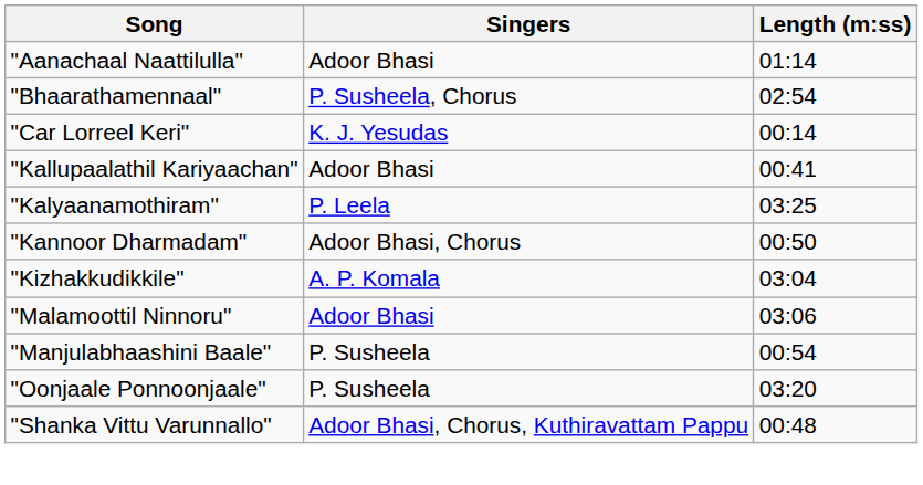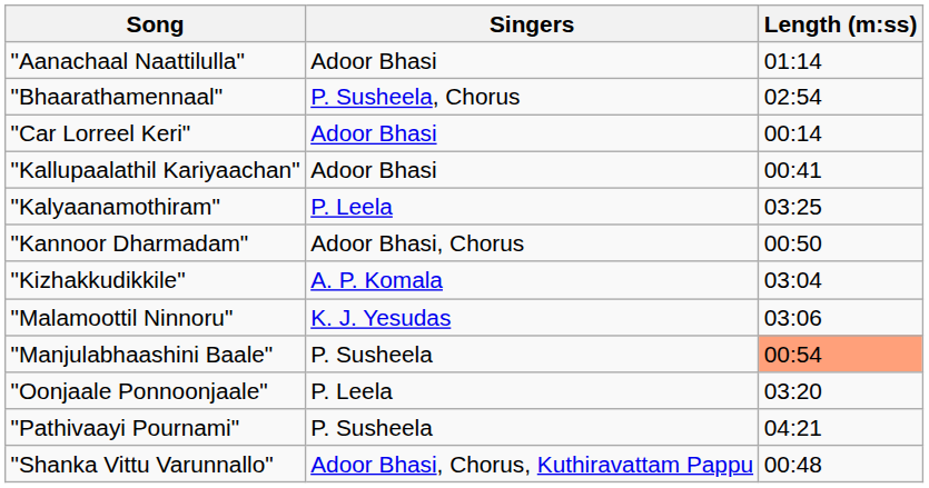"Car Lorreel Keri" | Singers: K. J. Yesudas -> Adoor Bhasi
"Malamoottil Ninnoru" | Singers: Adoor Bhasi -> K. J. Yesudas
"Manjulabhaashini Baale" | Length (m:ss): no background -> lightsalmon background
"Oonjaale Ponnoonjaale" | Singers: P. Susheela -> P. Leela
+ row: "Pathivaayi Pournami" | P. Susheela | 04:21
